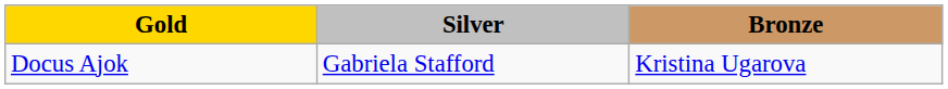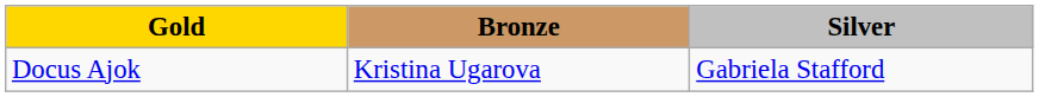columns swapped: Silver <-> Bronze
